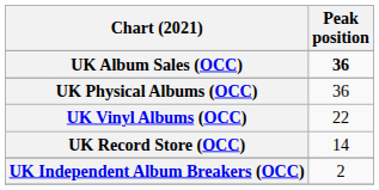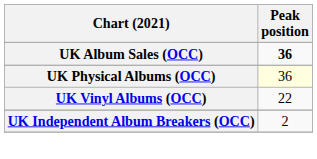UK Physical Albums (OCC) | Peak position: no background -> lightyellow background
- row: UK Record Store (OCC) | 14
